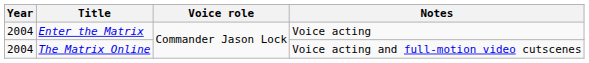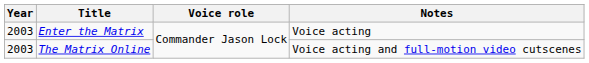Enter the Matrix | Year: 2004 -> 2003
The Matrix Online | Year: 2004 -> 2003
